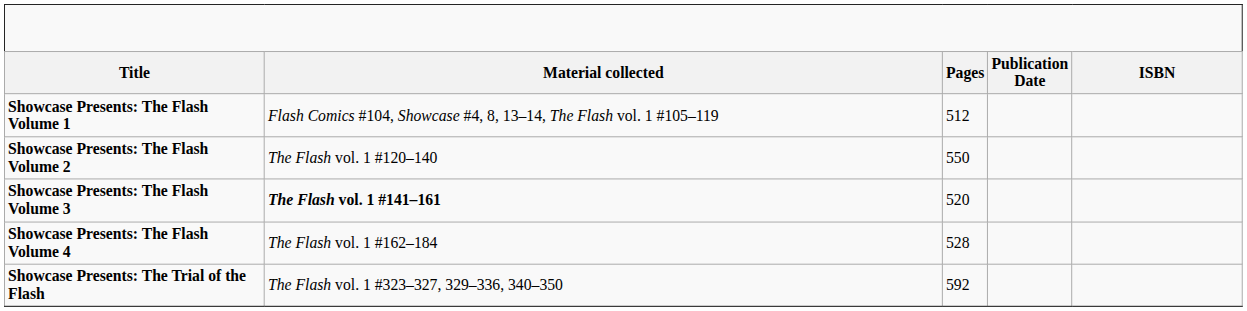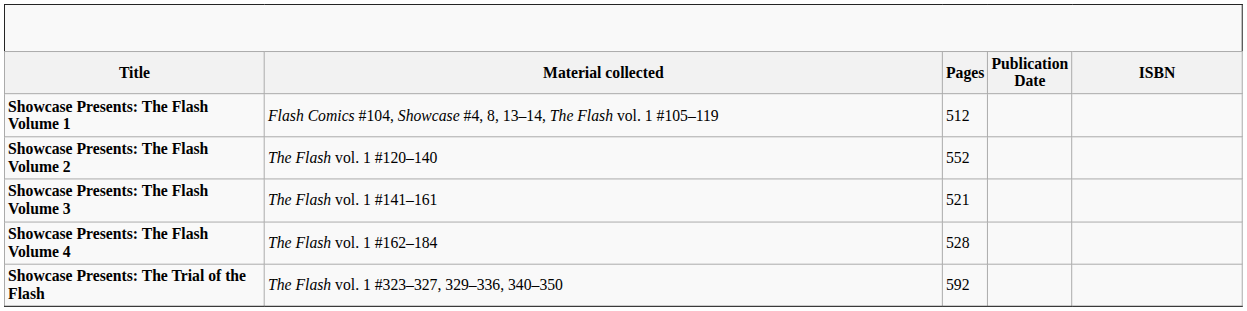Showcase Presents: The Flash Volume 2 | Pages: 550 -> 552
Showcase Presents: The Flash Volume 3 | Material collected: bold -> normal
Showcase Presents: The Flash Volume 3 | Pages: 520 -> 521
